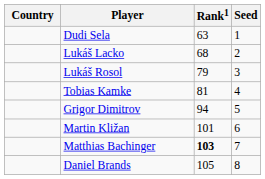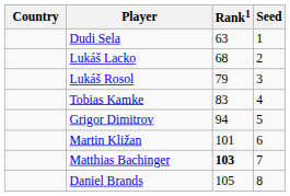Tobias Kamke | Rank1: 81 -> 83
